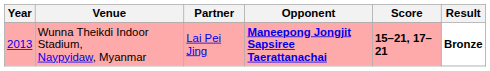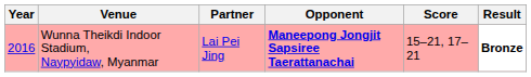Wunna Theikdi Indoor Stadium, Naypyidaw, Myanmar | Year: 2013 -> 2016
Wunna Theikdi Indoor Stadium, Naypyidaw, Myanmar | Score: bold -> normal
